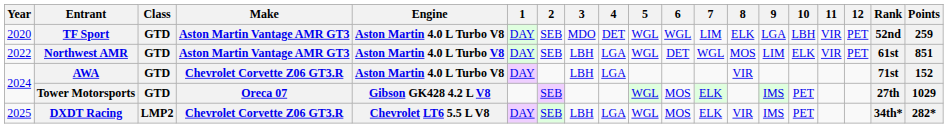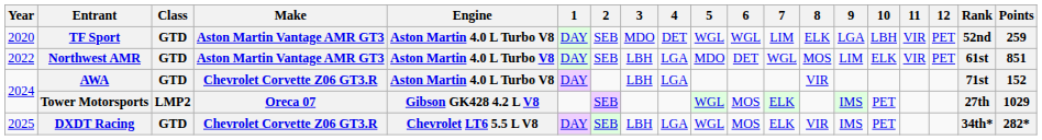Northwest AMR | 5: WGL -> MDO
Tower Motorsports | Class: GTD -> LMP2
DXDT Racing | Class: LMP2 -> GTD
